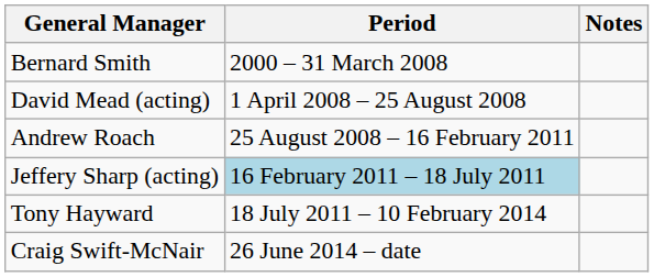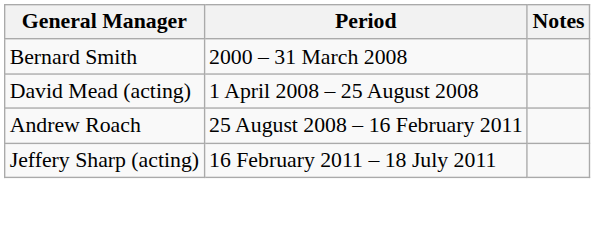Jeffery Sharp (acting) | Period: lightblue background -> no background
- row: Tony Hayward | 18 July 2011 – 10 February 2014
- row: Craig Swift-McNair | 26 June 2014 – date
